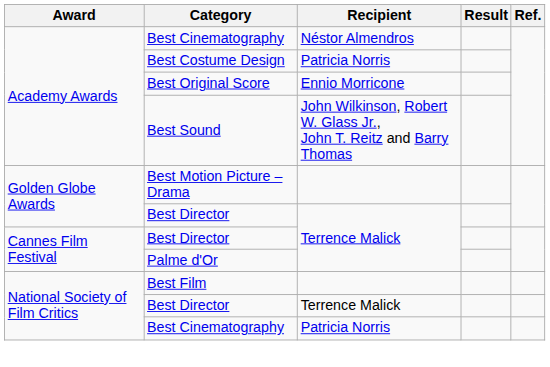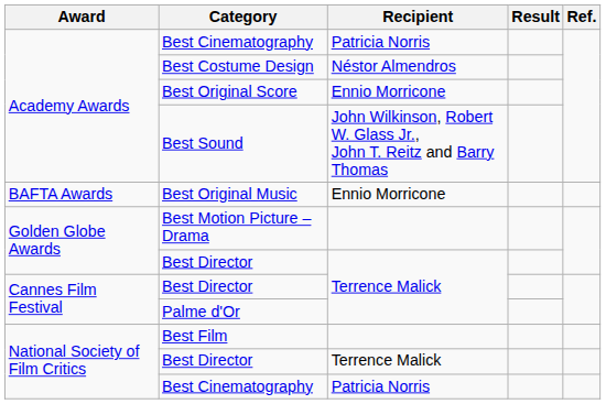Academy Awards / Best Cinematography | Recipient: Néstor Almendros -> Patricia Norris
Best Costume Design | Recipient: Patricia Norris -> Néstor Almendros
+ row: BAFTA Awards | Best Original Music | Ennio Morricone
